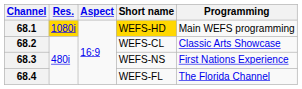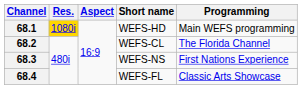68.1 | Short name: gold background -> no background
68.2 | Programming: Classic Arts Showcase -> The Florida Channel
68.4 | Programming: The Florida Channel -> Classic Arts Showcase
